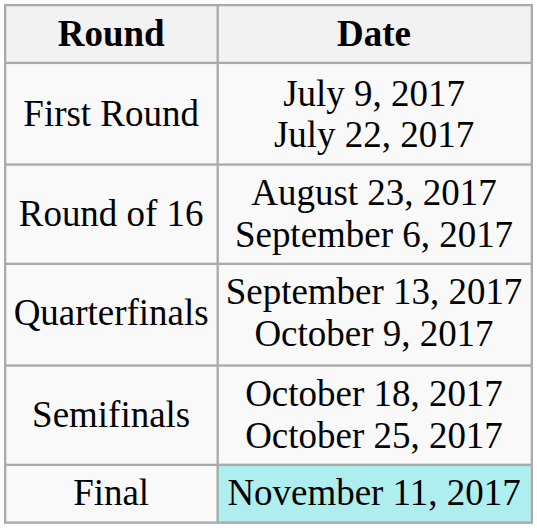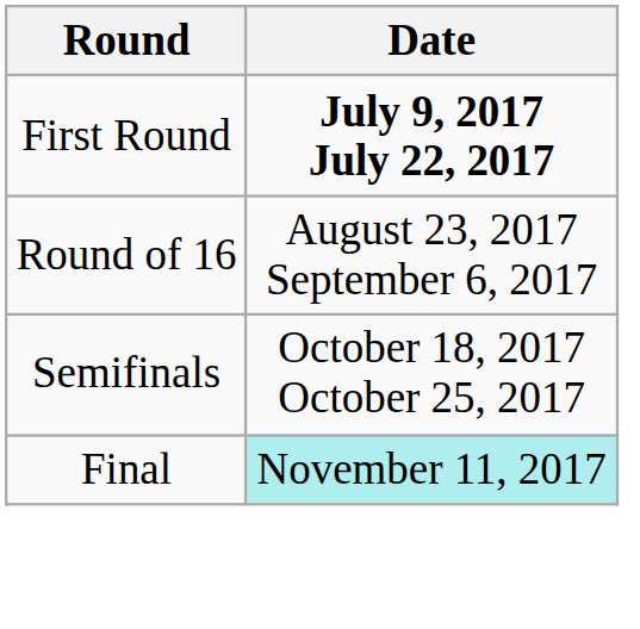First Round | Date: normal -> bold
- row: Quarterfinals | September 13, 2017 October 9, 2017
